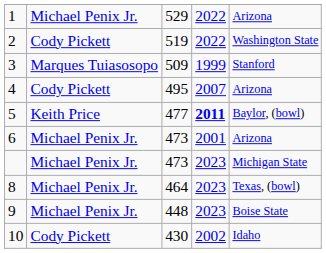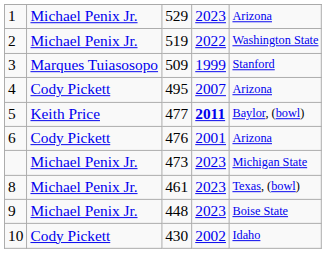1 | column 4: 2022 -> 2023
2 | column 2: Cody Pickett -> Michael Penix Jr.
6 | column 2: Michael Penix Jr. -> Cody Pickett
6 | column 3: 473 -> 476
8 | column 3: 464 -> 461
